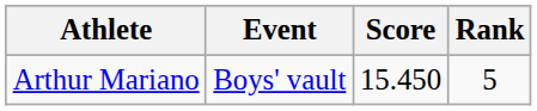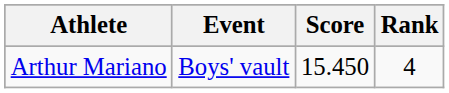Arthur Mariano | Rank: 5 -> 4
